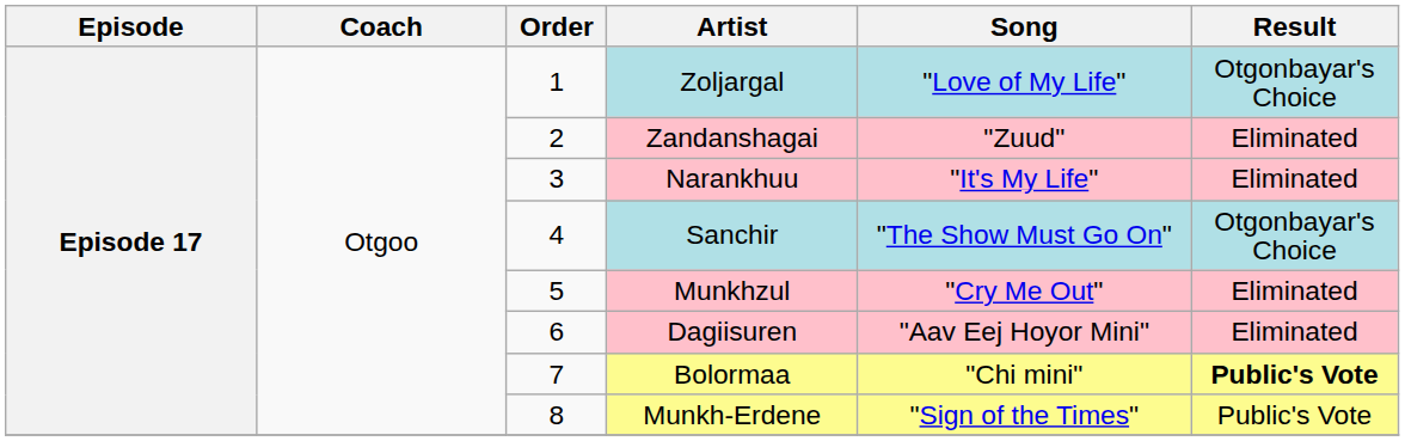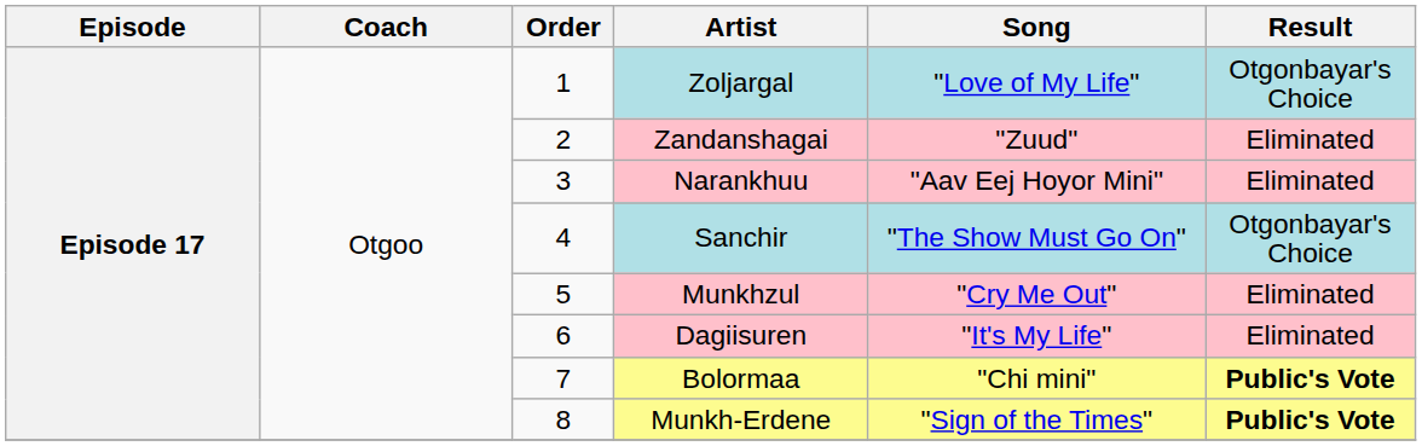Narankhuu | Song: "It's My Life" -> "Aav Eej Hoyor Mini"
Dagiisuren | Song: "Aav Eej Hoyor Mini" -> "It's My Life"
Munkh-Erdene | Result: normal -> bold
